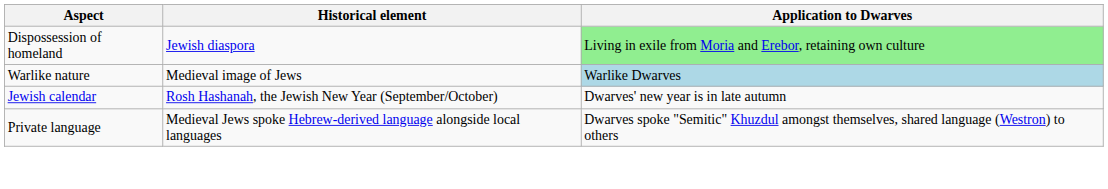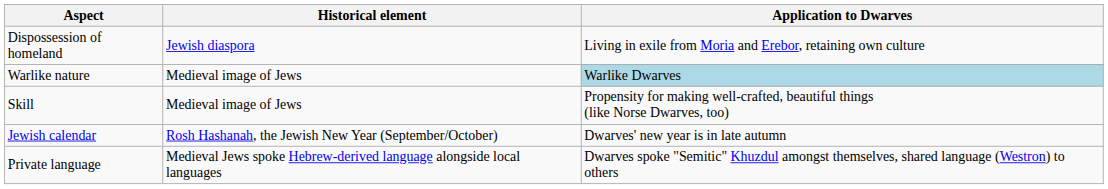Dispossession of homeland | Application to Dwarves: lightgreen background -> no background
+ row: Skill | Medieval image of Jews | Propensity for making well-crafted, beautiful things (like Norse Dwarves, too)
